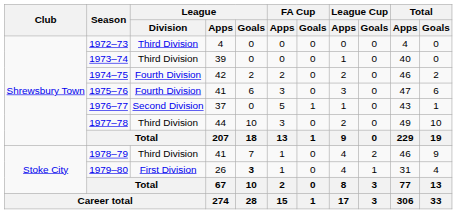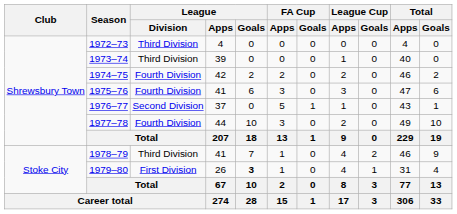1977–78 | League / Division: Third Division -> Fourth Division
